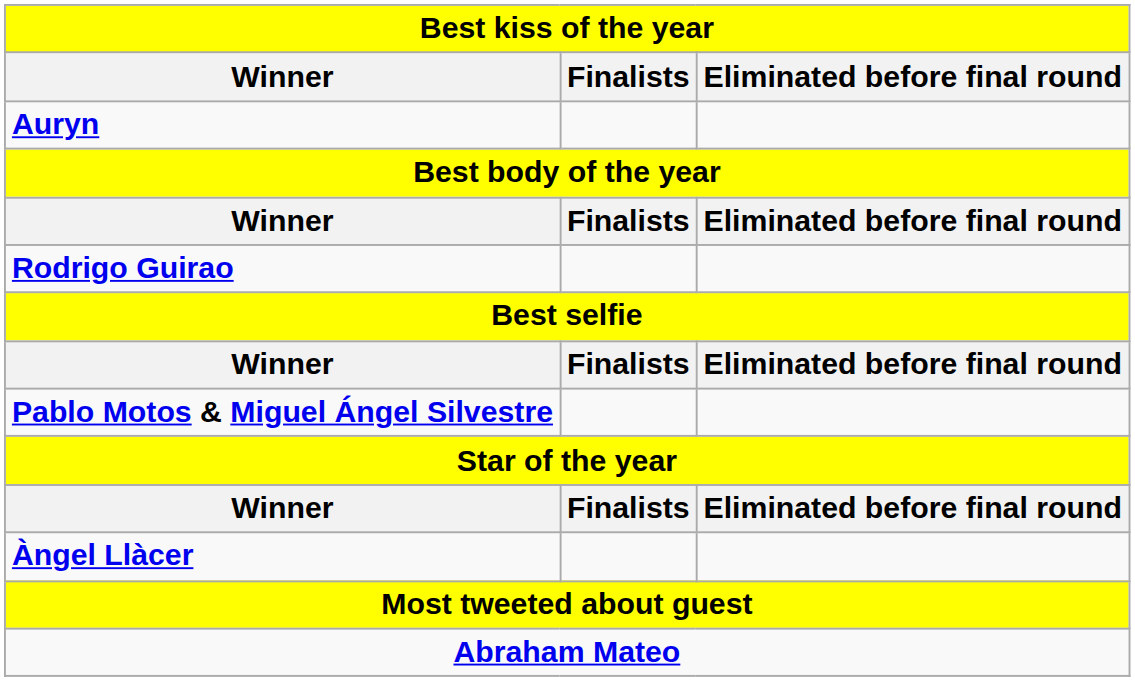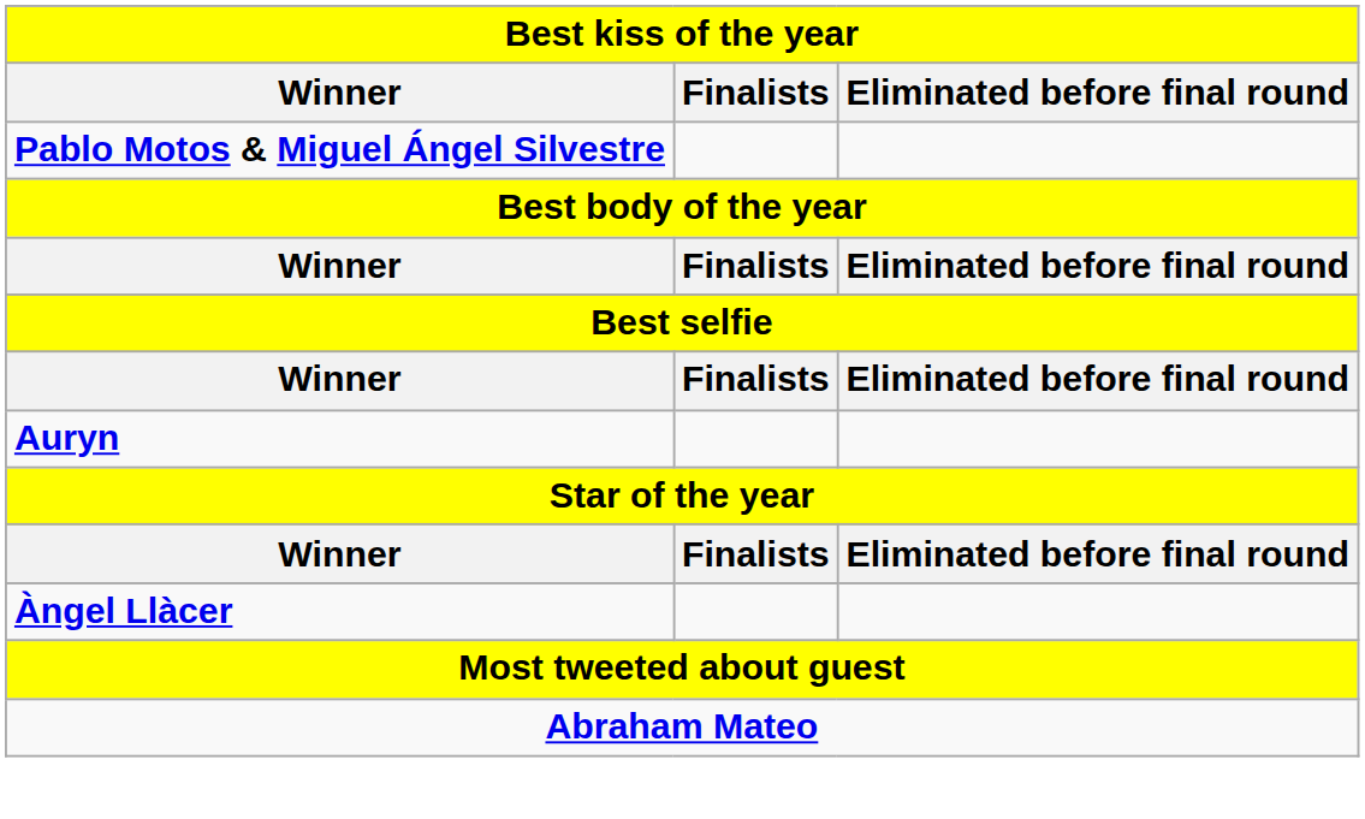rows swapped: Pablo Motos & Miguel Ángel Silvestre <-> Auryn
- row: Rodrigo Guirao
